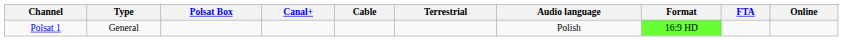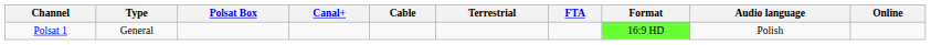columns swapped: FTA <-> Audio language
